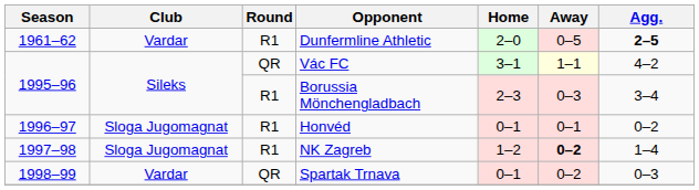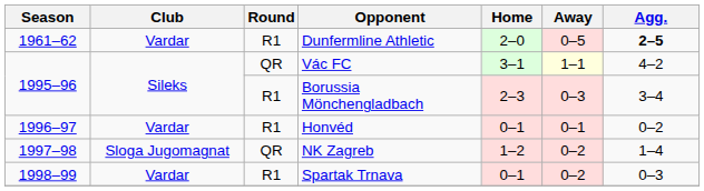Honvéd | Club: Sloga Jugomagnat -> Vardar
NK Zagreb | Round: R1 -> QR
NK Zagreb | Away: bold -> normal
Spartak Trnava | Round: QR -> R1
